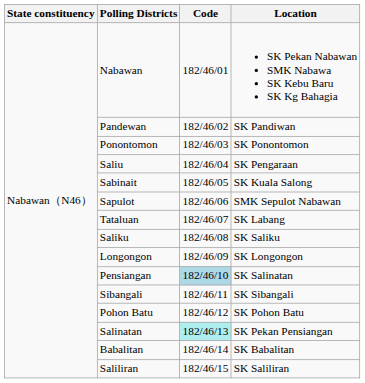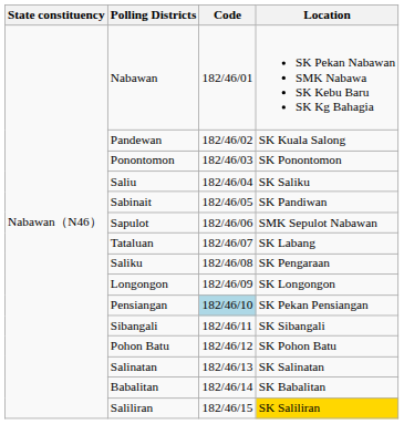Pandewan | Location: SK Pandiwan -> SK Kuala Salong
Saliu | Location: SK Pengaraan -> SK Saliku
Sabinait | Location: SK Kuala Salong -> SK Pandiwan
Saliku | Location: SK Saliku -> SK Pengaraan
Pensiangan | Location: SK Salinatan -> SK Pekan Pensiangan
Salinatan | Code: paleturquoise background -> no background
Salinatan | Location: SK Pekan Pensiangan -> SK Salinatan
Saliliran | Location: no background -> gold background
